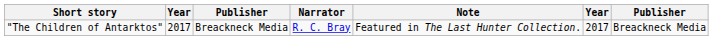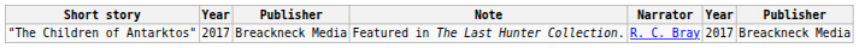columns swapped: Note <-> Narrator
